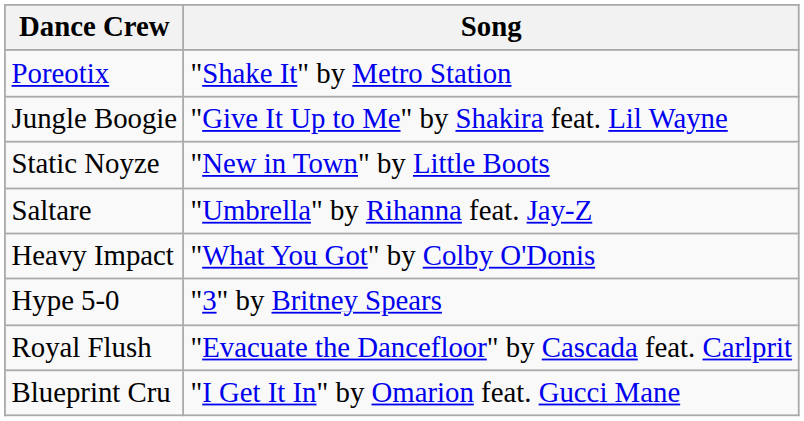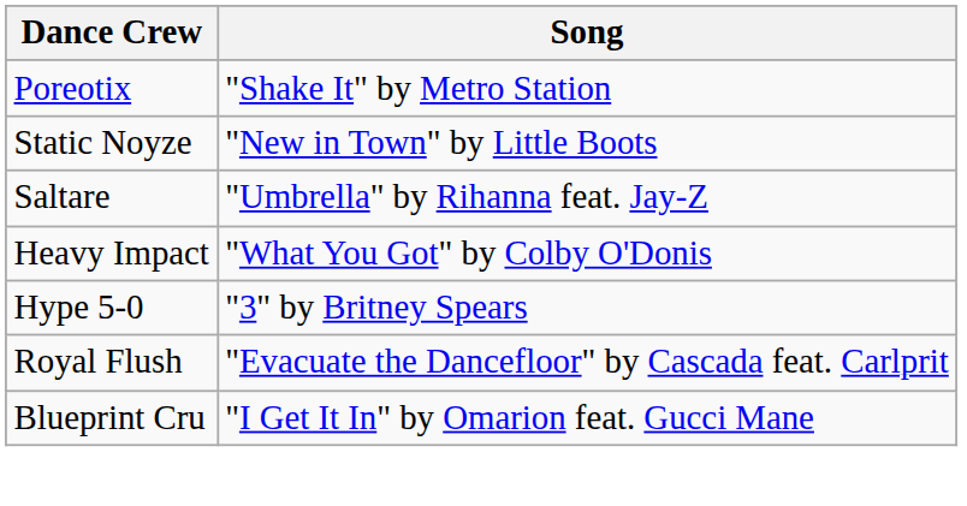- row: Jungle Boogie | "Give It Up to Me" by Shakira feat. Lil Wayne
